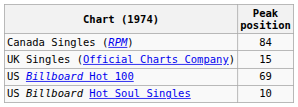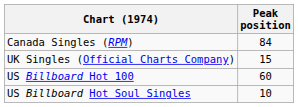US Billboard Hot 100 | Peak position: 69 -> 60
